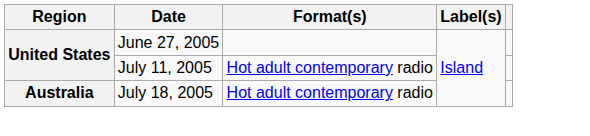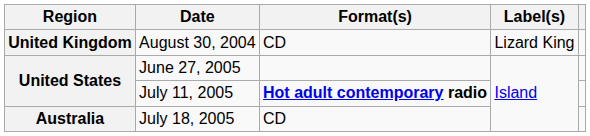+ row: United Kingdom | August 30, 2004 | CD | Lizard King
July 11, 2005 | Format(s): normal -> bold
July 18, 2005 | Format(s): Hot adult contemporary radio -> CD
